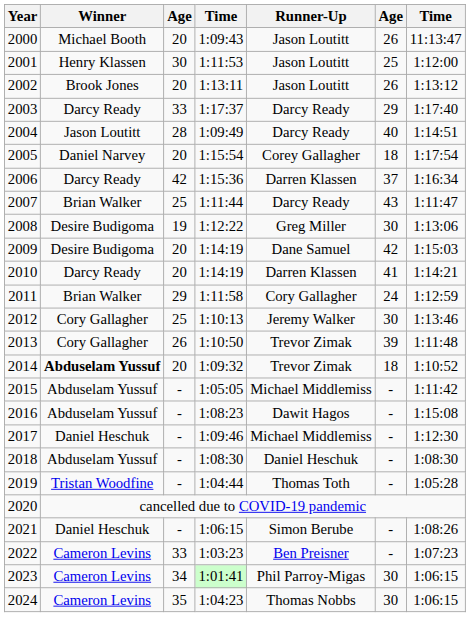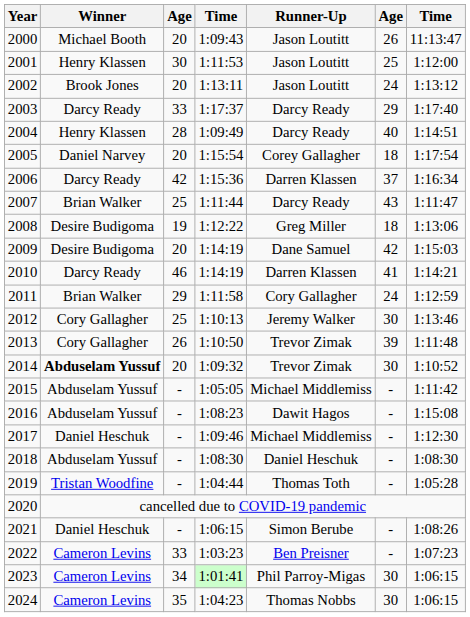2002 | column 6: 26 -> 24
2004 | Winner: Jason Loutitt -> Henry Klassen
2008 | column 6: 30 -> 18
2010 | column 3: 20 -> 46
2014 | column 6: 18 -> 30
